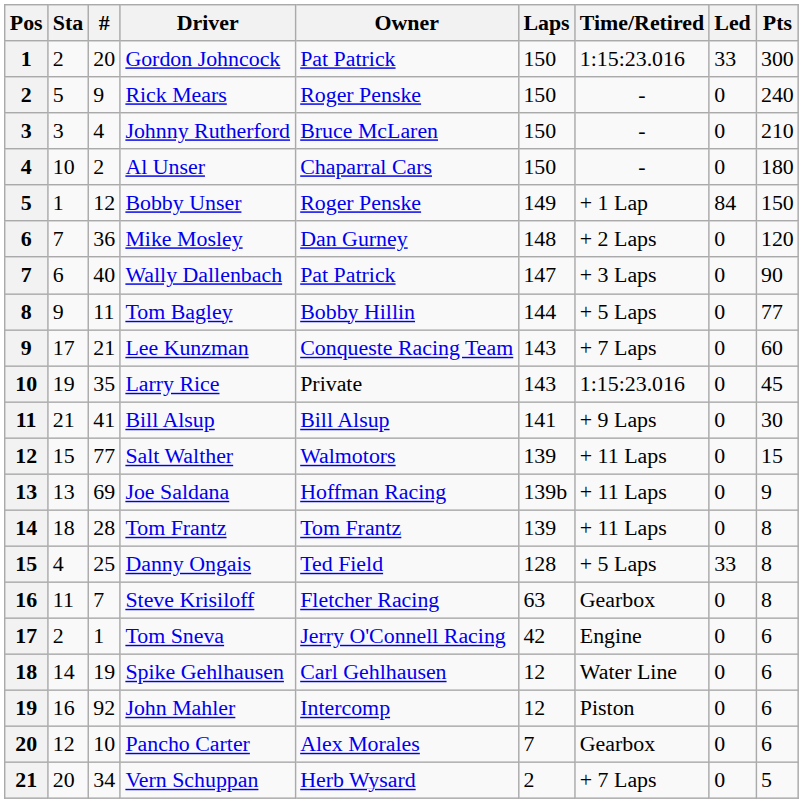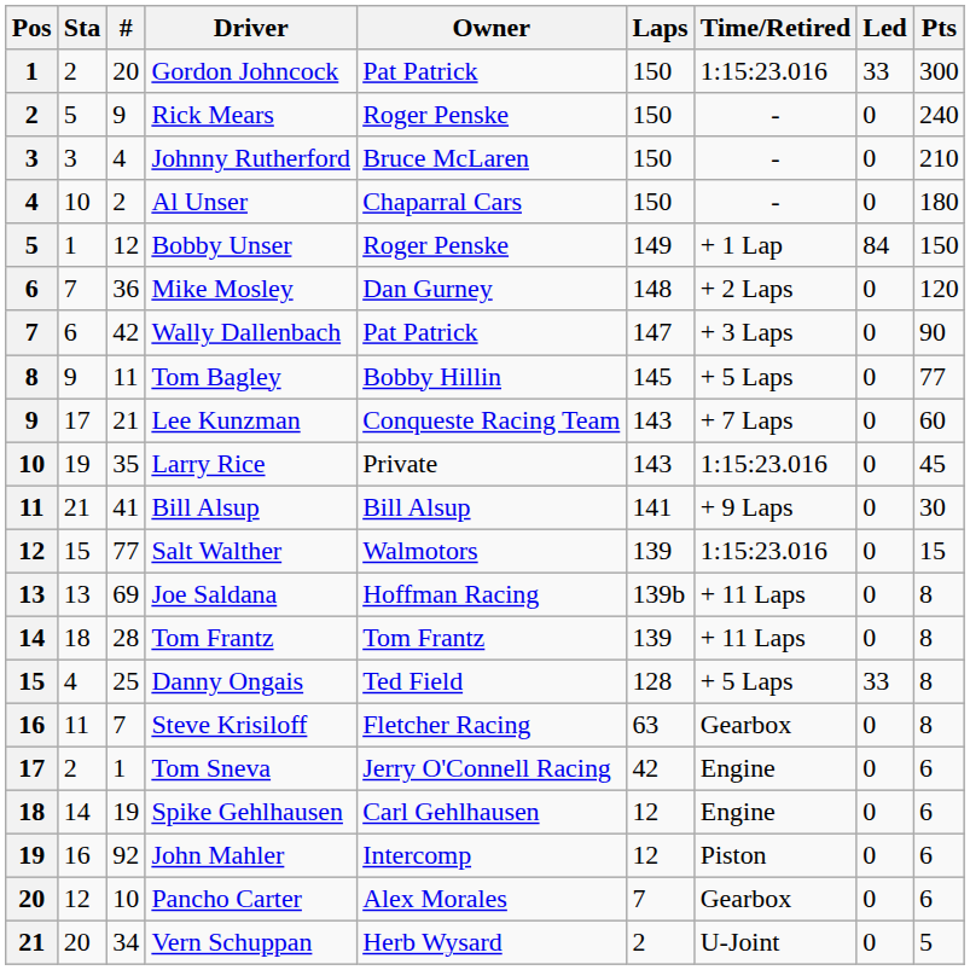Wally Dallenbach | #: 40 -> 42
Tom Bagley | Laps: 144 -> 145
Salt Walther | Time/Retired: + 11 Laps -> 1:15:23.016
Joe Saldana | Pts: 9 -> 8
Spike Gehlhausen | Time/Retired: Water Line -> Engine
Vern Schuppan | Time/Retired: + 7 Laps -> U-Joint
